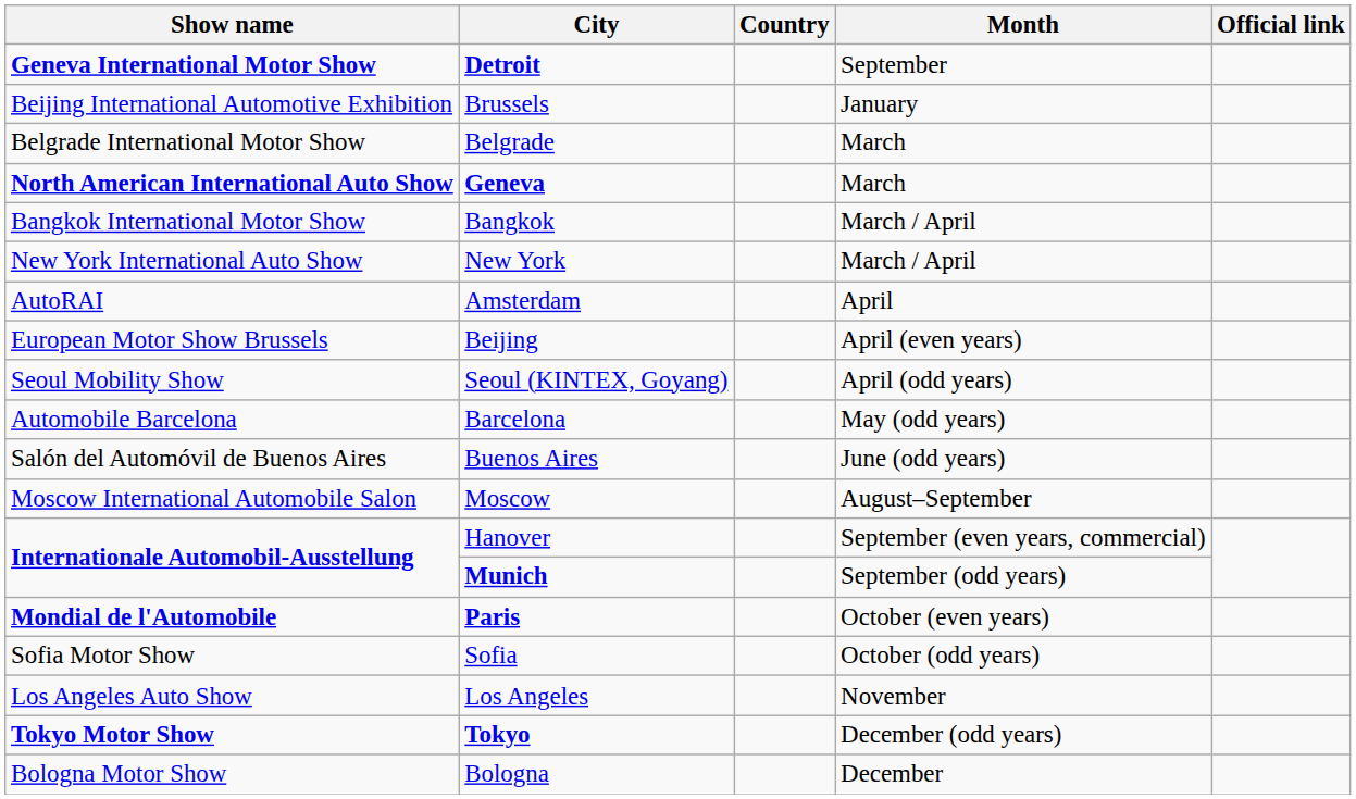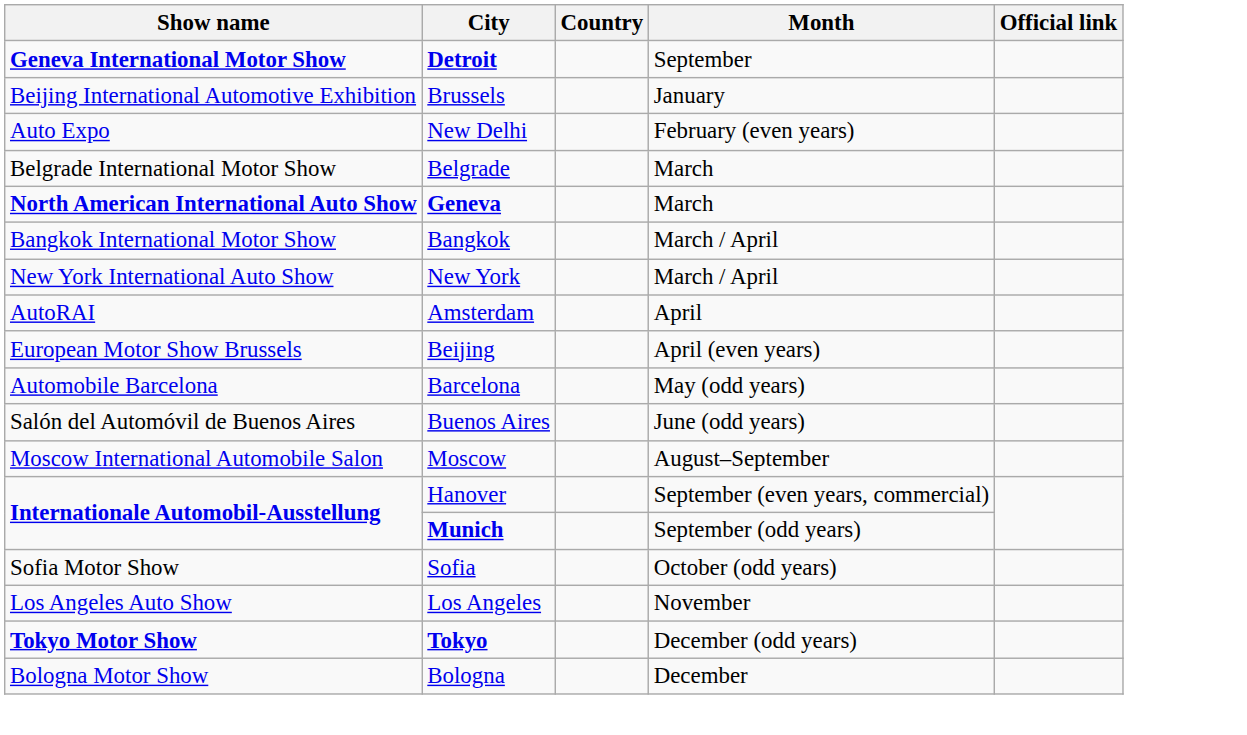+ row: Auto Expo | New Delhi | February (even years)
- row: Seoul Mobility Show | Seoul (KINTEX, Goyang) | April (odd years)
- row: Mondial de l'Automobile | Paris | October (even years)
